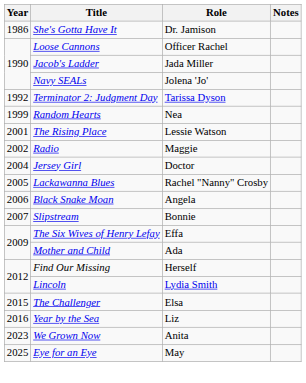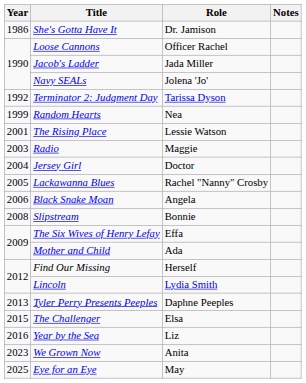Radio | Year: 2002 -> 2003
Slipstream | Year: 2007 -> 2008
+ row: 2013 | Tyler Perry Presents Peeples | Daphne Peeples
